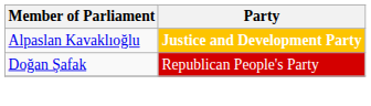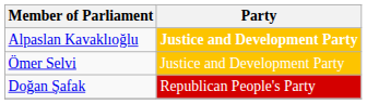+ row: Ömer Selvi | Justice and Development Party
